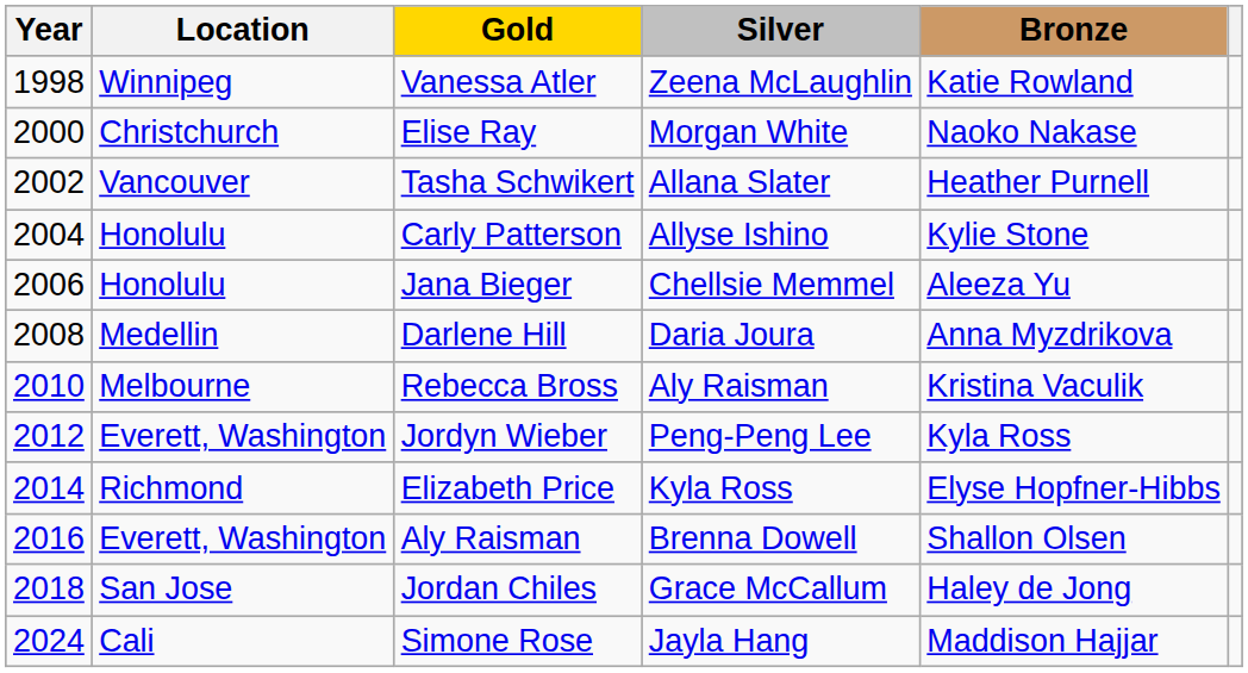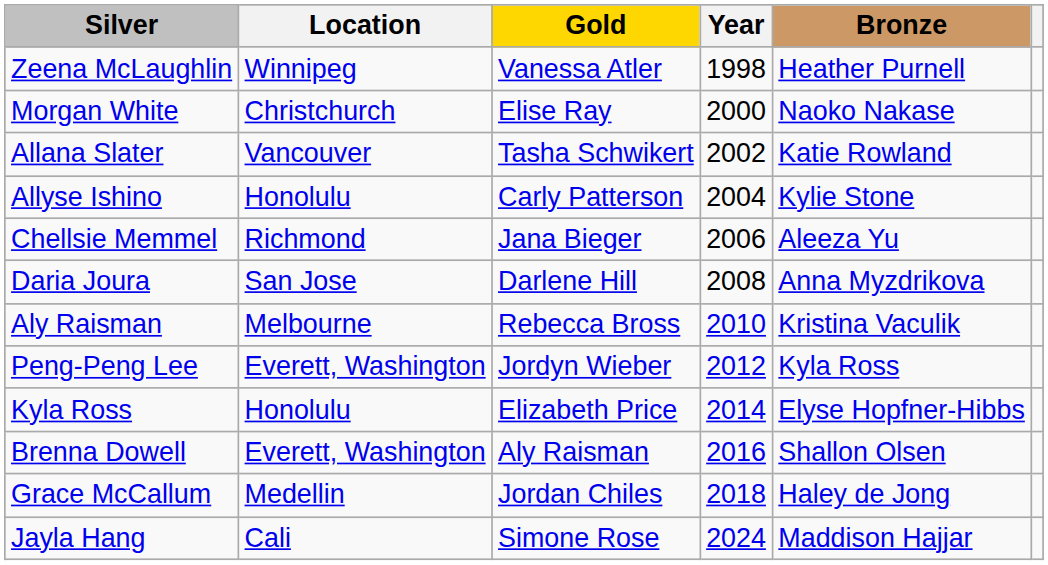columns swapped: Year <-> Silver
Vanessa Atler | Bronze: Katie Rowland -> Heather Purnell
Tasha Schwikert | Bronze: Heather Purnell -> Katie Rowland
Jana Bieger | Location: Honolulu -> Richmond
Darlene Hill | Location: Medellin -> San Jose
Elizabeth Price | Location: Richmond -> Honolulu
Jordan Chiles | Location: San Jose -> Medellin
